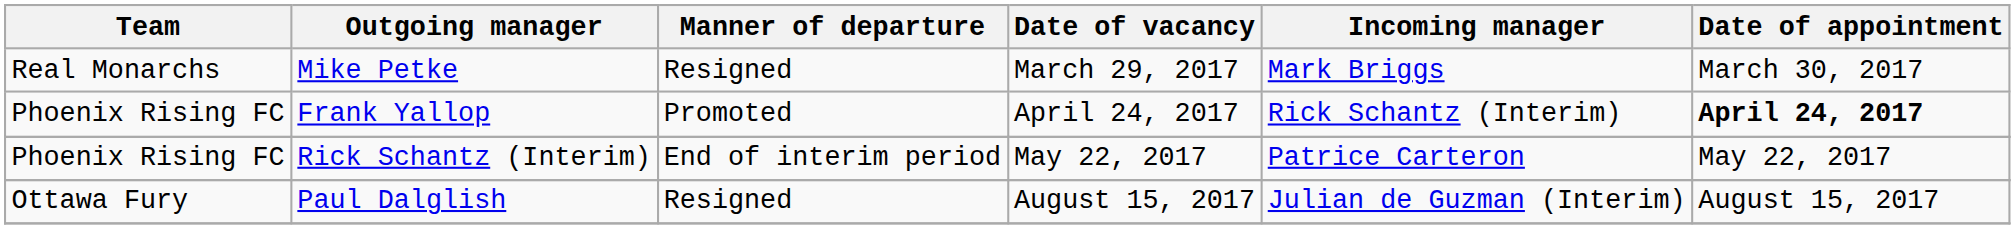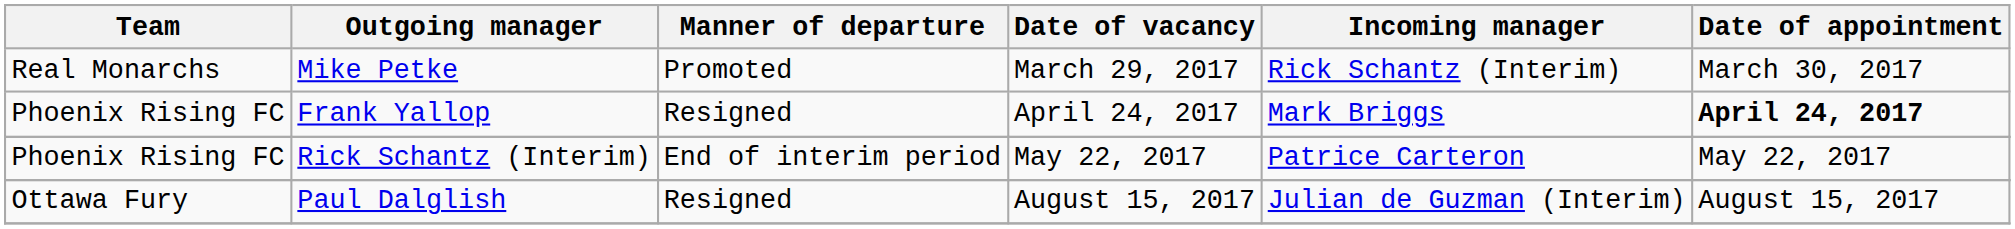Mike Petke | Manner of departure: Resigned -> Promoted
Mike Petke | Incoming manager: Mark Briggs -> Rick Schantz (Interim)
Frank Yallop | Manner of departure: Promoted -> Resigned
Frank Yallop | Incoming manager: Rick Schantz (Interim) -> Mark Briggs
